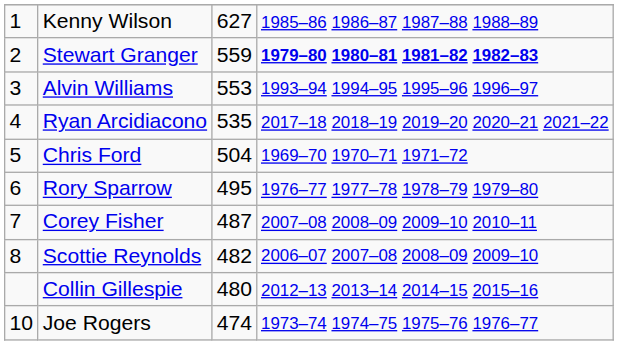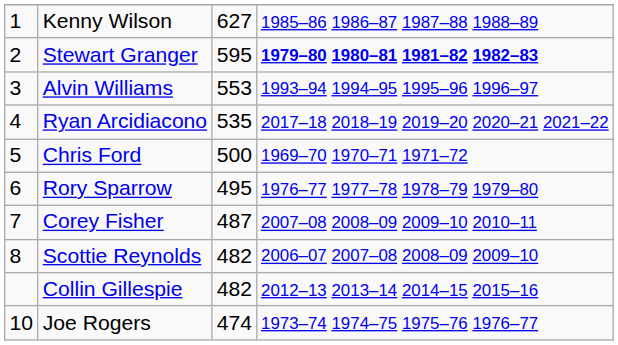Stewart Granger | column 3: 559 -> 595
Chris Ford | column 3: 504 -> 500
Collin Gillespie | column 3: 480 -> 482
